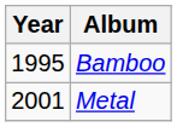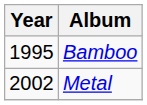Metal | Year: 2001 -> 2002
